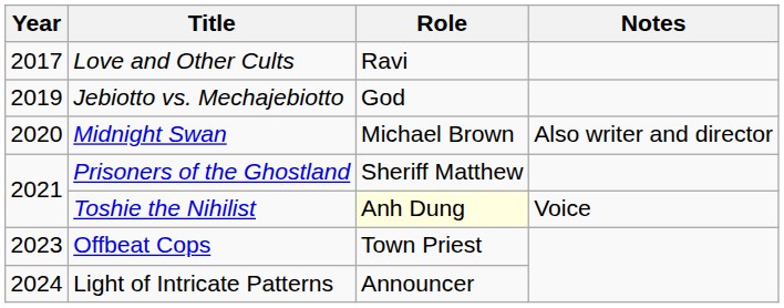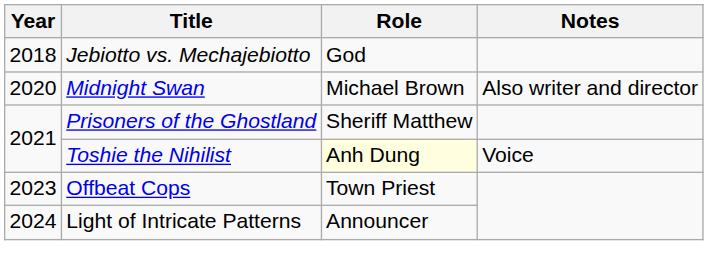- row: 2017 | Love and Other Cults | Ravi
Jebiotto vs. Mechajebiotto | Year: 2019 -> 2018
